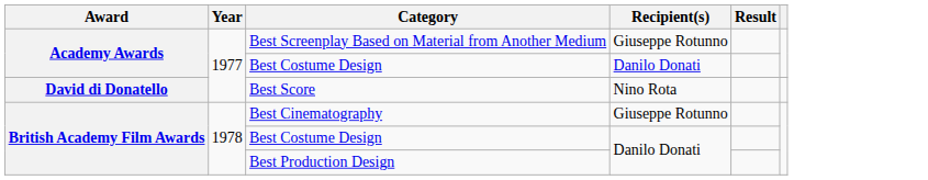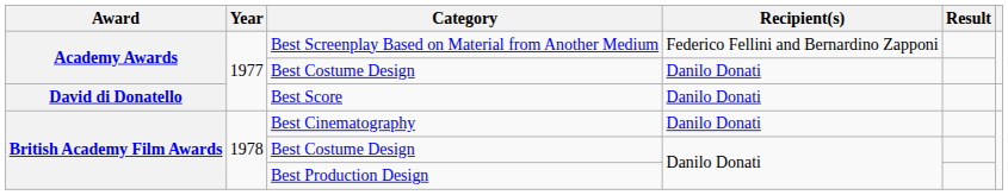Best Screenplay Based on Material from Another Medium | Recipient(s): Giuseppe Rotunno -> Federico Fellini and Bernardino Zapponi
Best Score | Recipient(s): Nino Rota -> Danilo Donati
Best Cinematography | Recipient(s): Giuseppe Rotunno -> Danilo Donati
